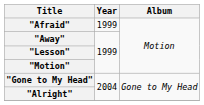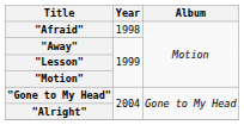"Afraid" | Year: 1999 -> 1998
